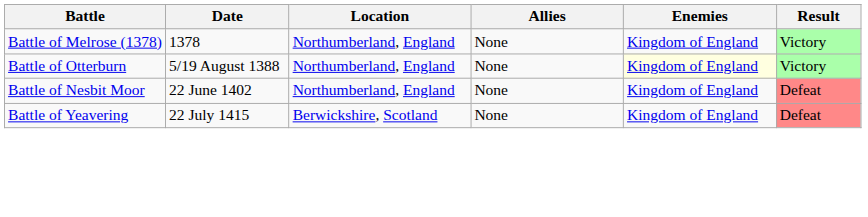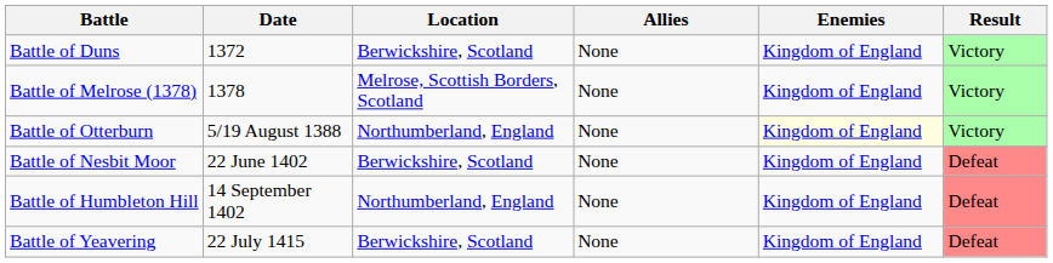+ row: Battle of Duns | 1372 | Berwickshire, Scotland | None | Kingdom of England | Victory
Battle of Melrose (1378) | Location: Northumberland, England -> Melrose, Scottish Borders, Scotland
Battle of Nesbit Moor | Location: Northumberland, England -> Berwickshire, Scotland
+ row: Battle of Humbleton Hill | 14 September 1402 | Northumberland, England | None | Kingdom of England | Defeat
